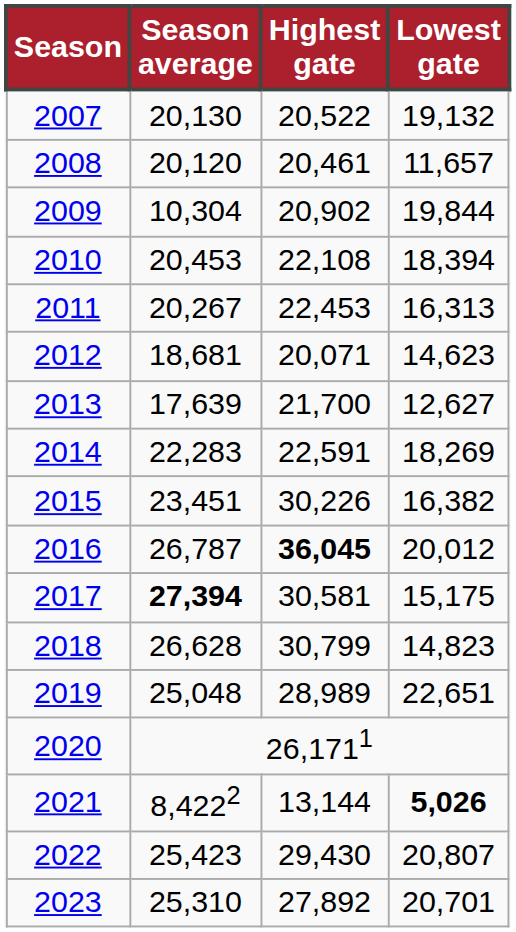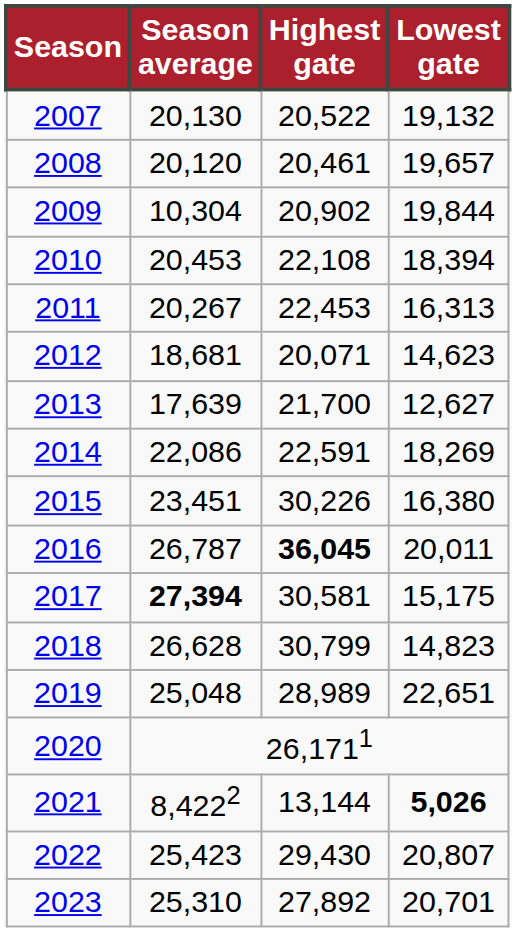2008 | Lowest gate: 11,657 -> 19,657
2014 | Season average: 22,283 -> 22,086
2015 | Lowest gate: 16,382 -> 16,380
2016 | Lowest gate: 20,012 -> 20,011
